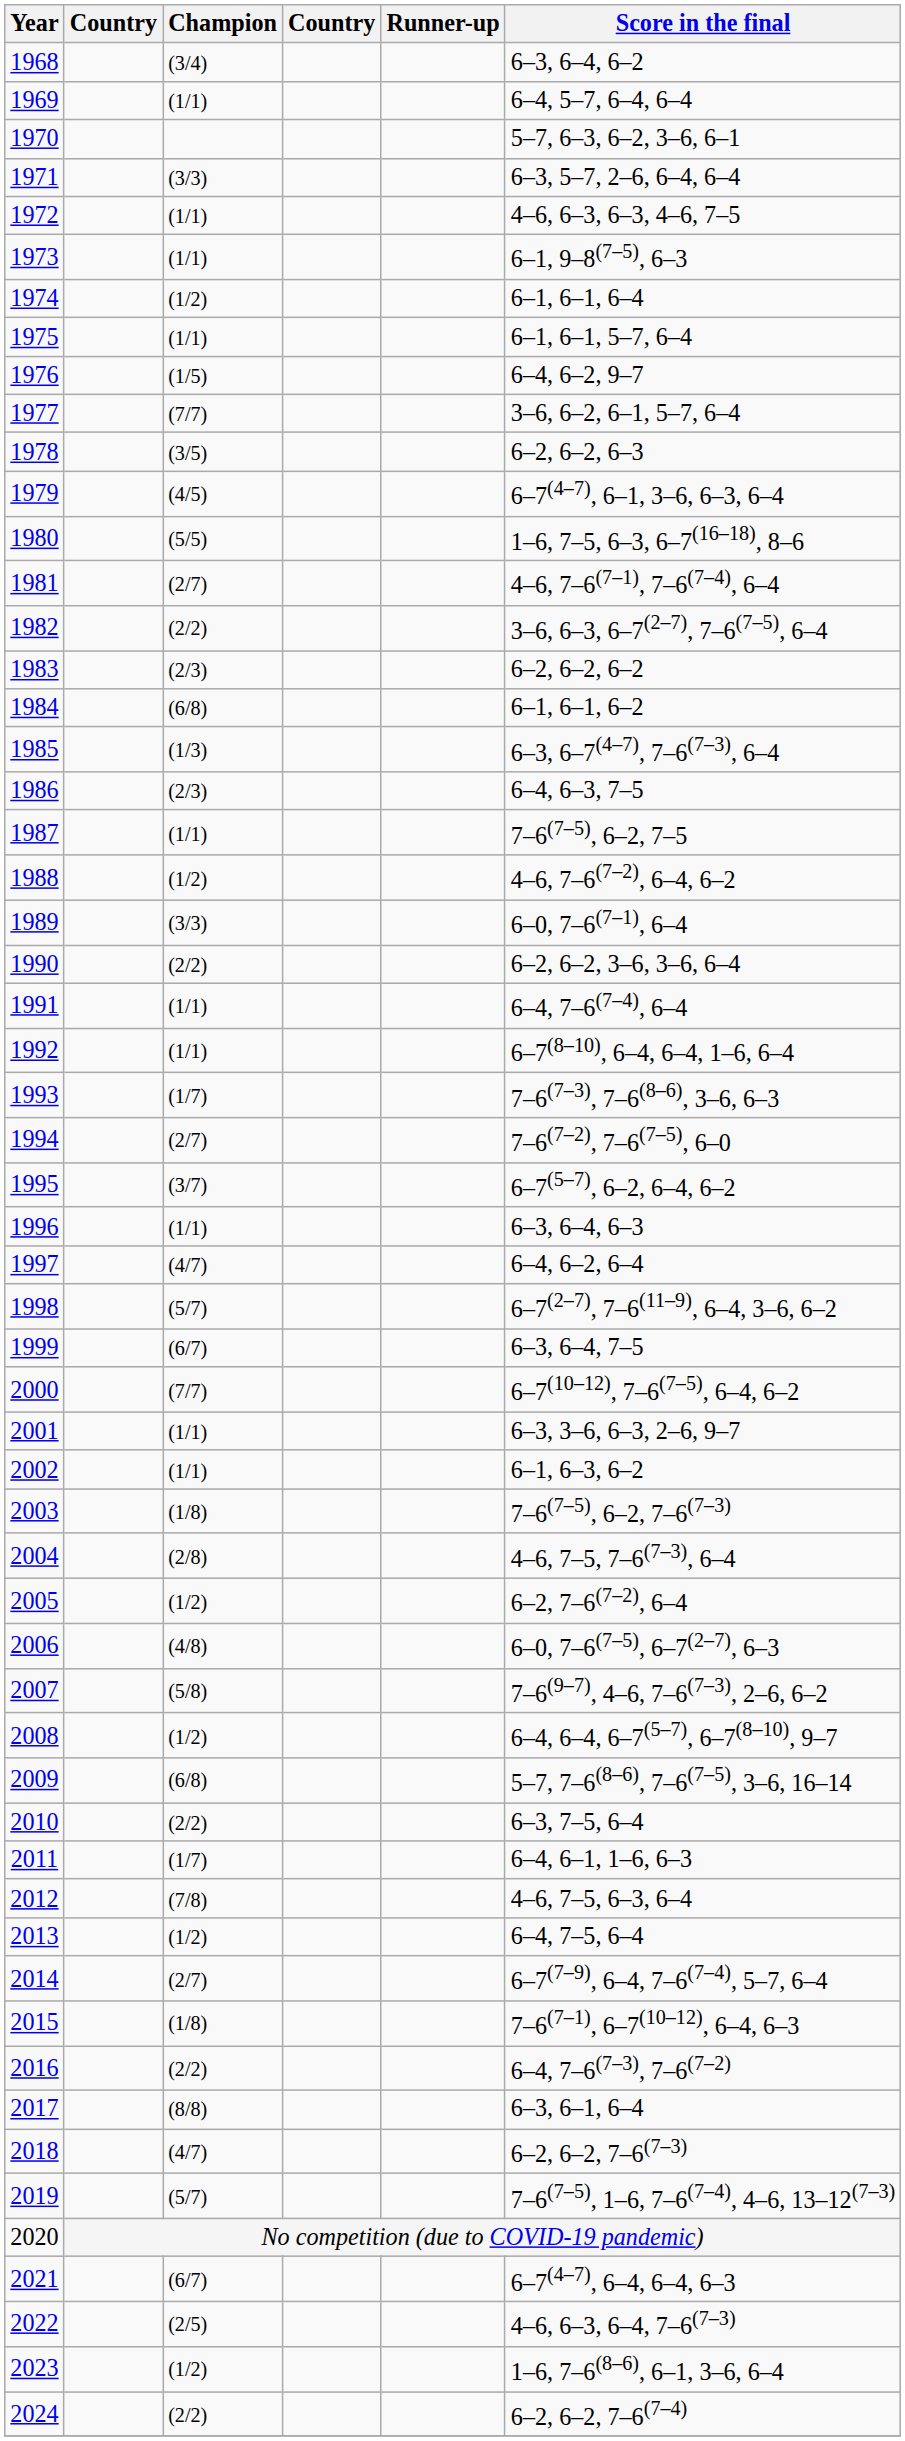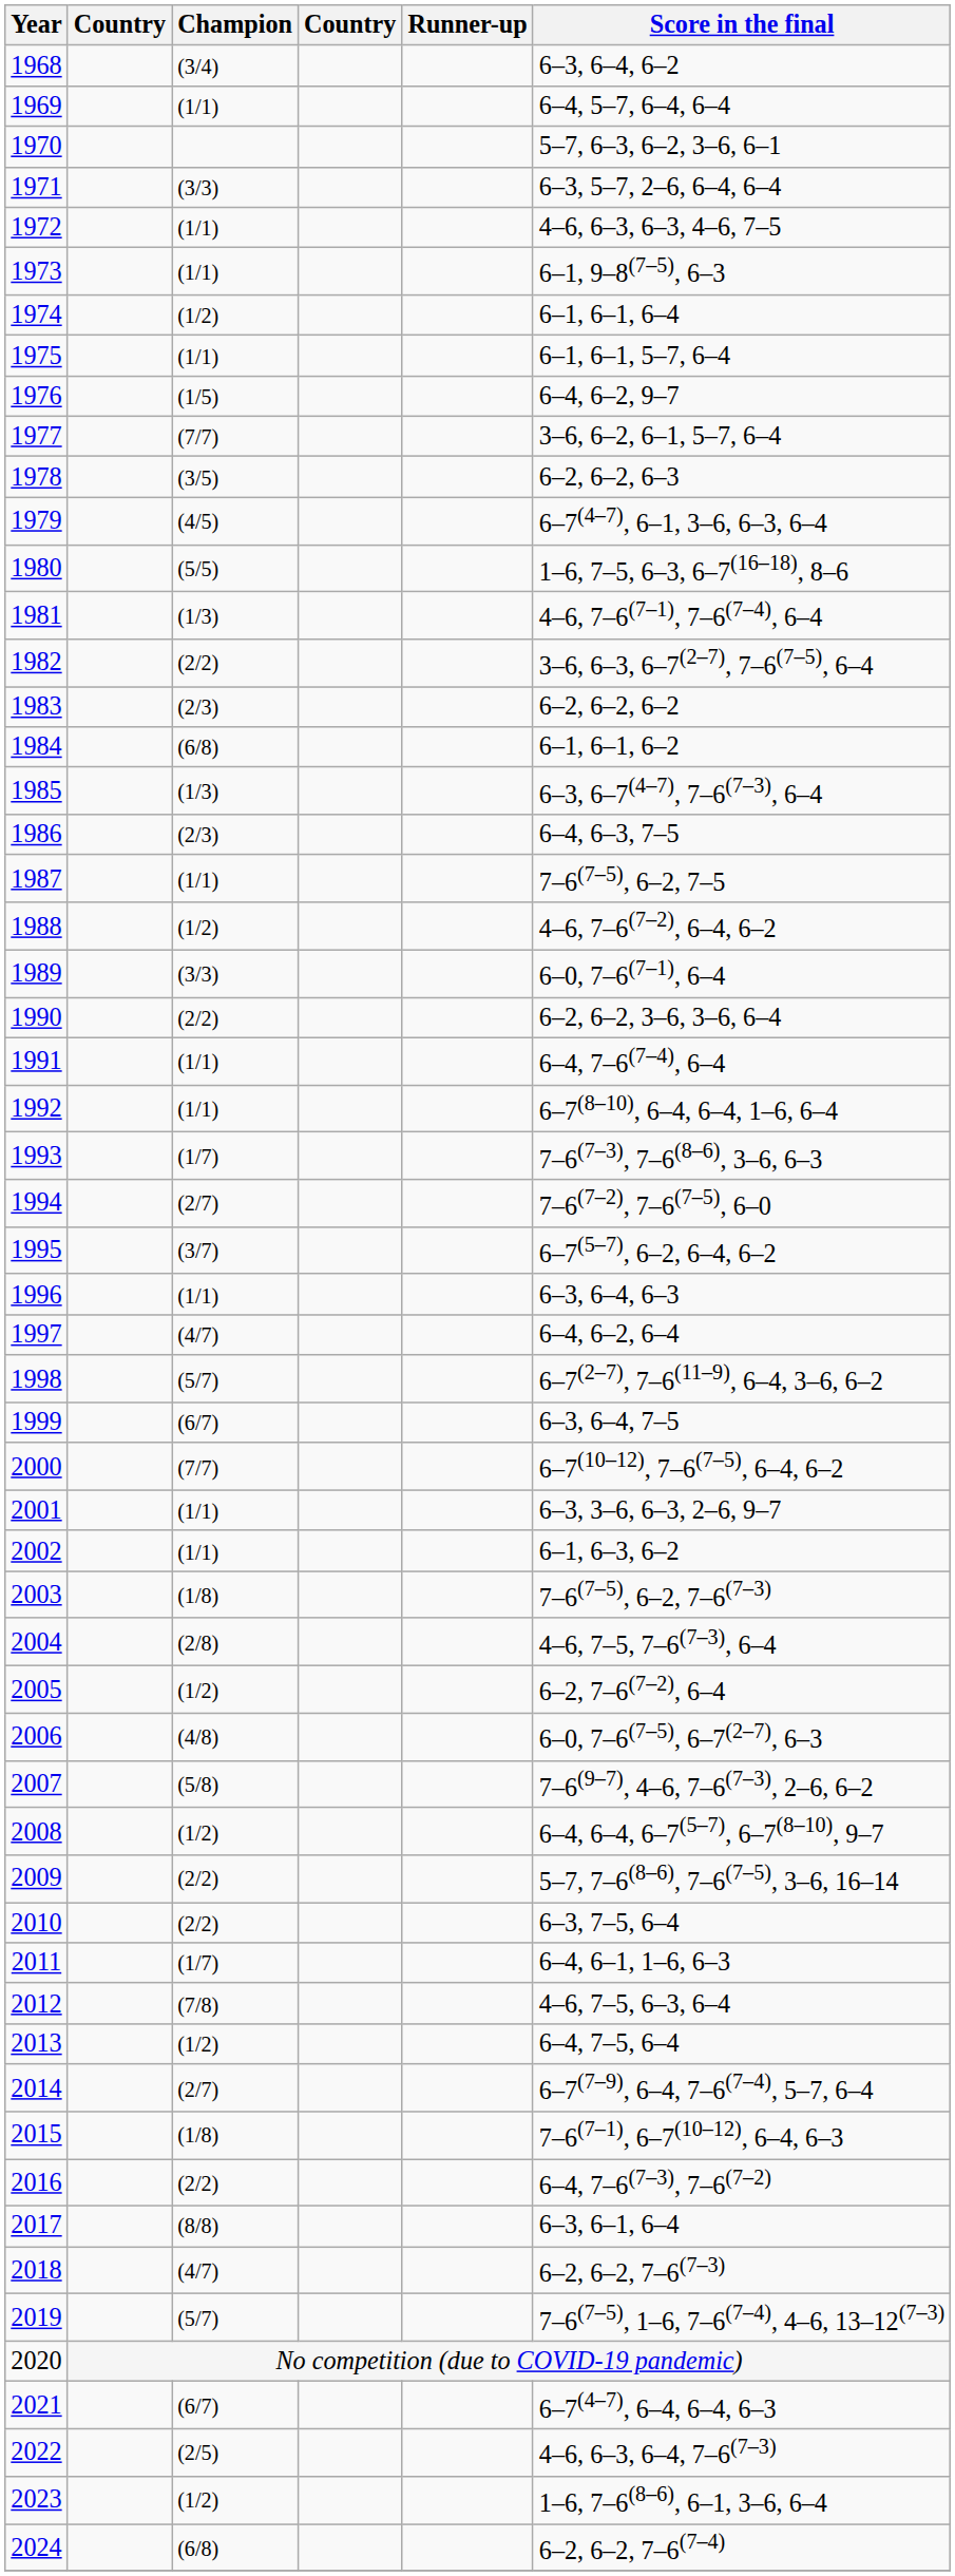1981 | Champion: (2/7) -> (1/3)
2009 | Champion: (6/8) -> (2/2)
2024 | Champion: (2/2) -> (6/8)
